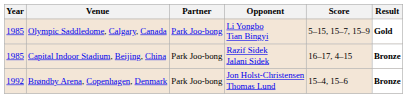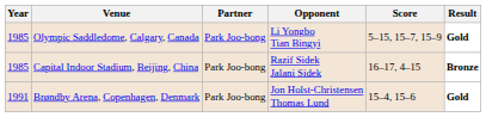Brøndby Arena, Copenhagen, Denmark | Year: 1992 -> 1991
Brøndby Arena, Copenhagen, Denmark | Result: Bronze -> Gold
